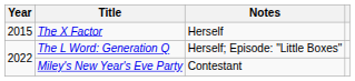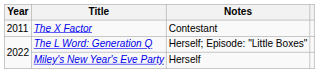The X Factor | Year: 2015 -> 2011
The X Factor | Notes: Herself -> Contestant
Miley's New Year's Eve Party | Notes: Contestant -> Herself
